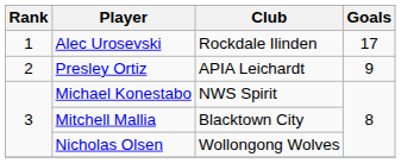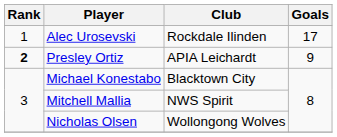Presley Ortiz | Rank: normal -> bold
Michael Konestabo | Club: NWS Spirit -> Blacktown City
Mitchell Mallia | Club: Blacktown City -> NWS Spirit
